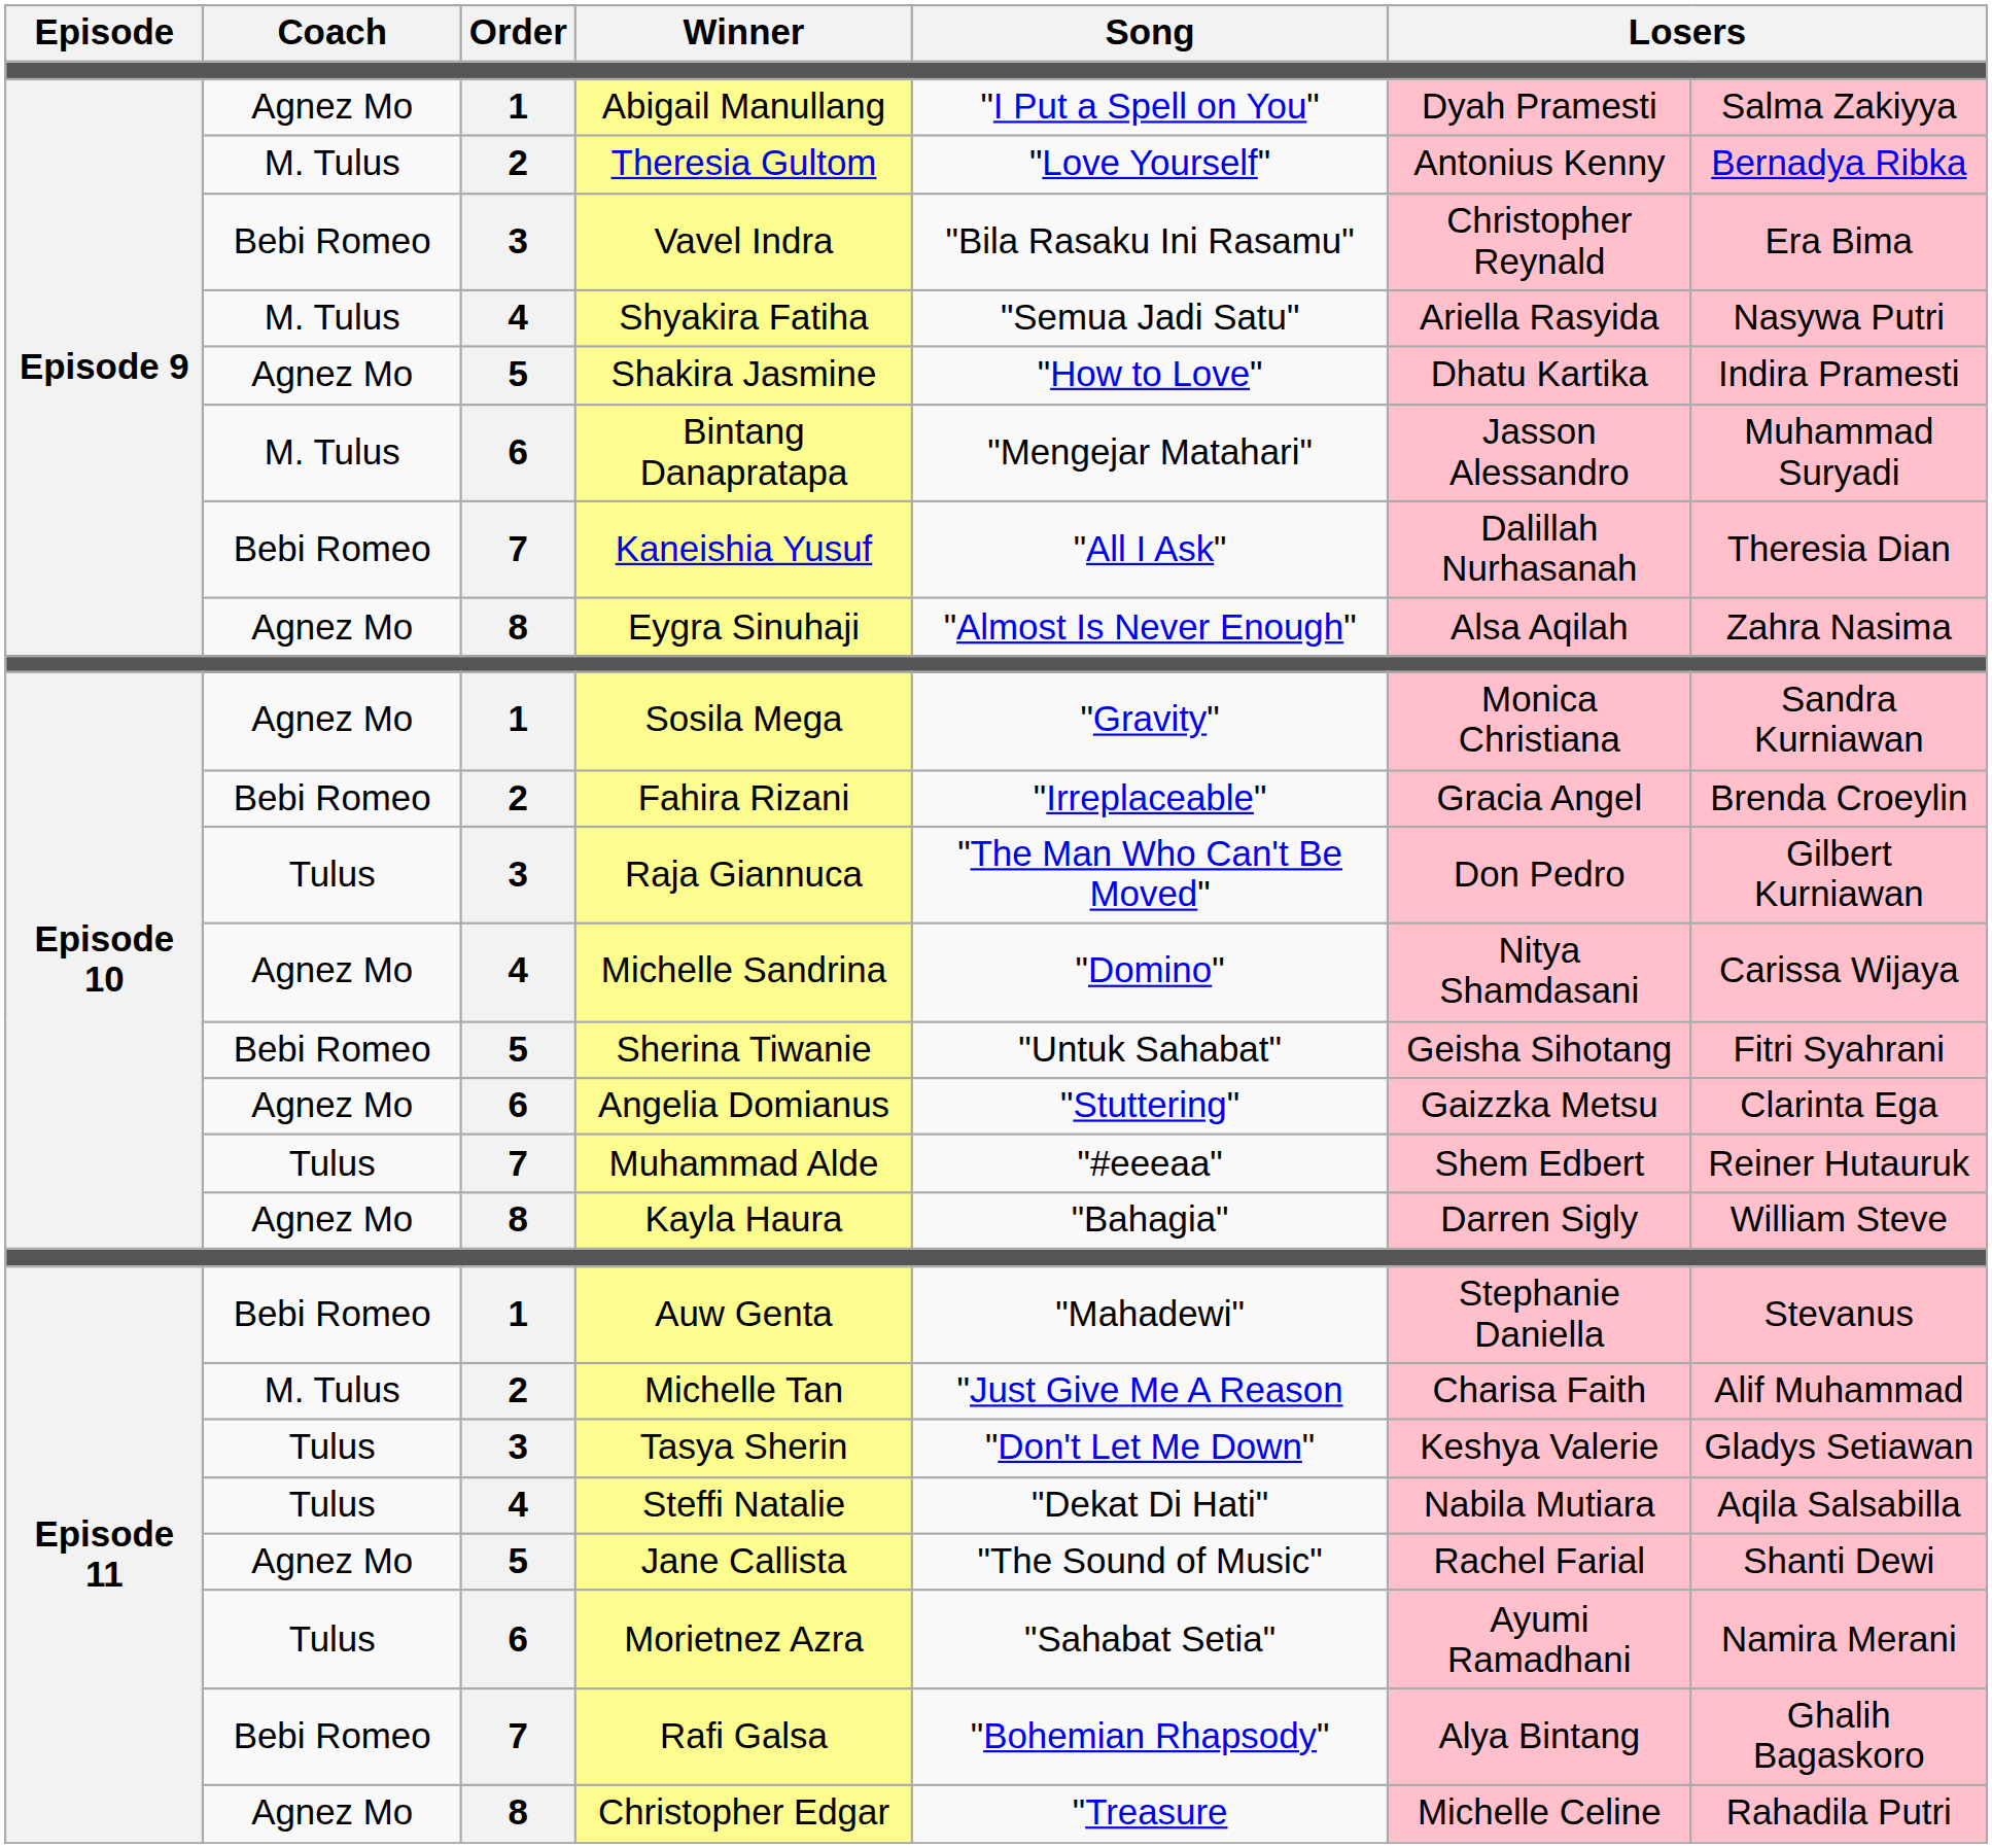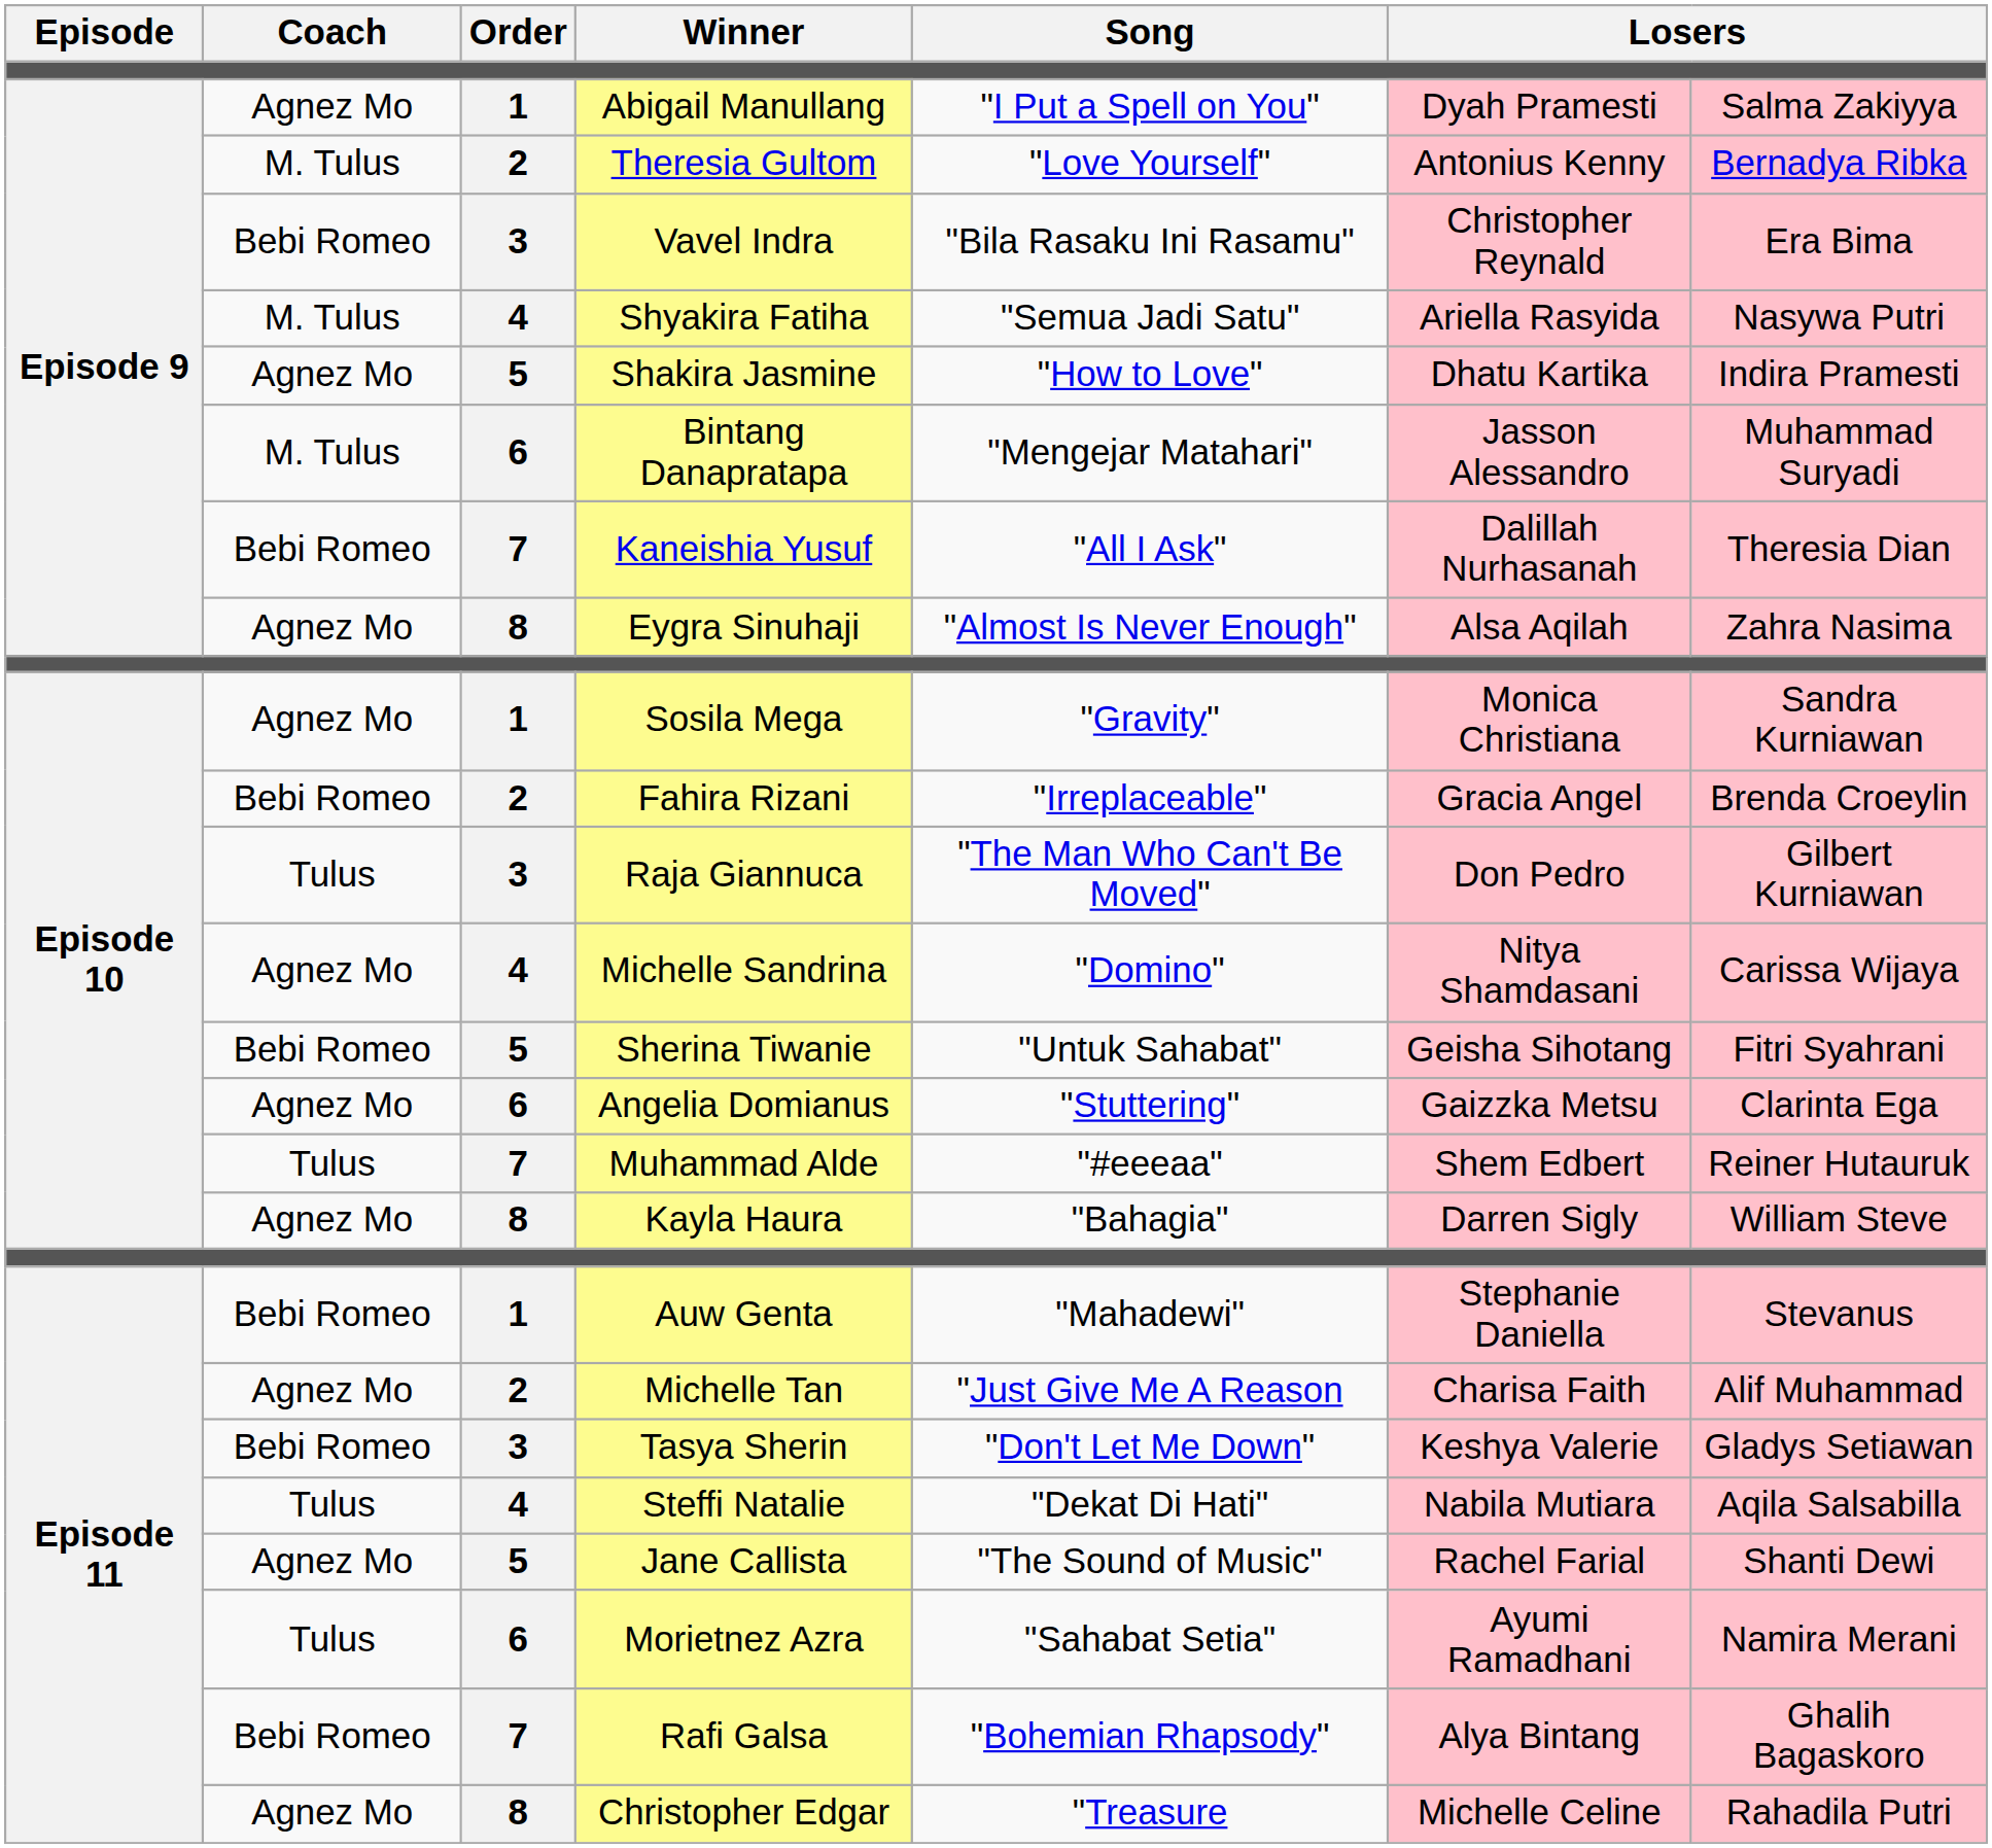Michelle Tan | Coach: M. Tulus -> Agnez Mo
Tasya Sherin | Coach: Tulus -> Bebi Romeo
